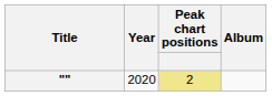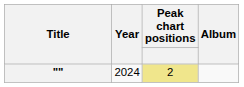"" | Year: 2020 -> 2024
